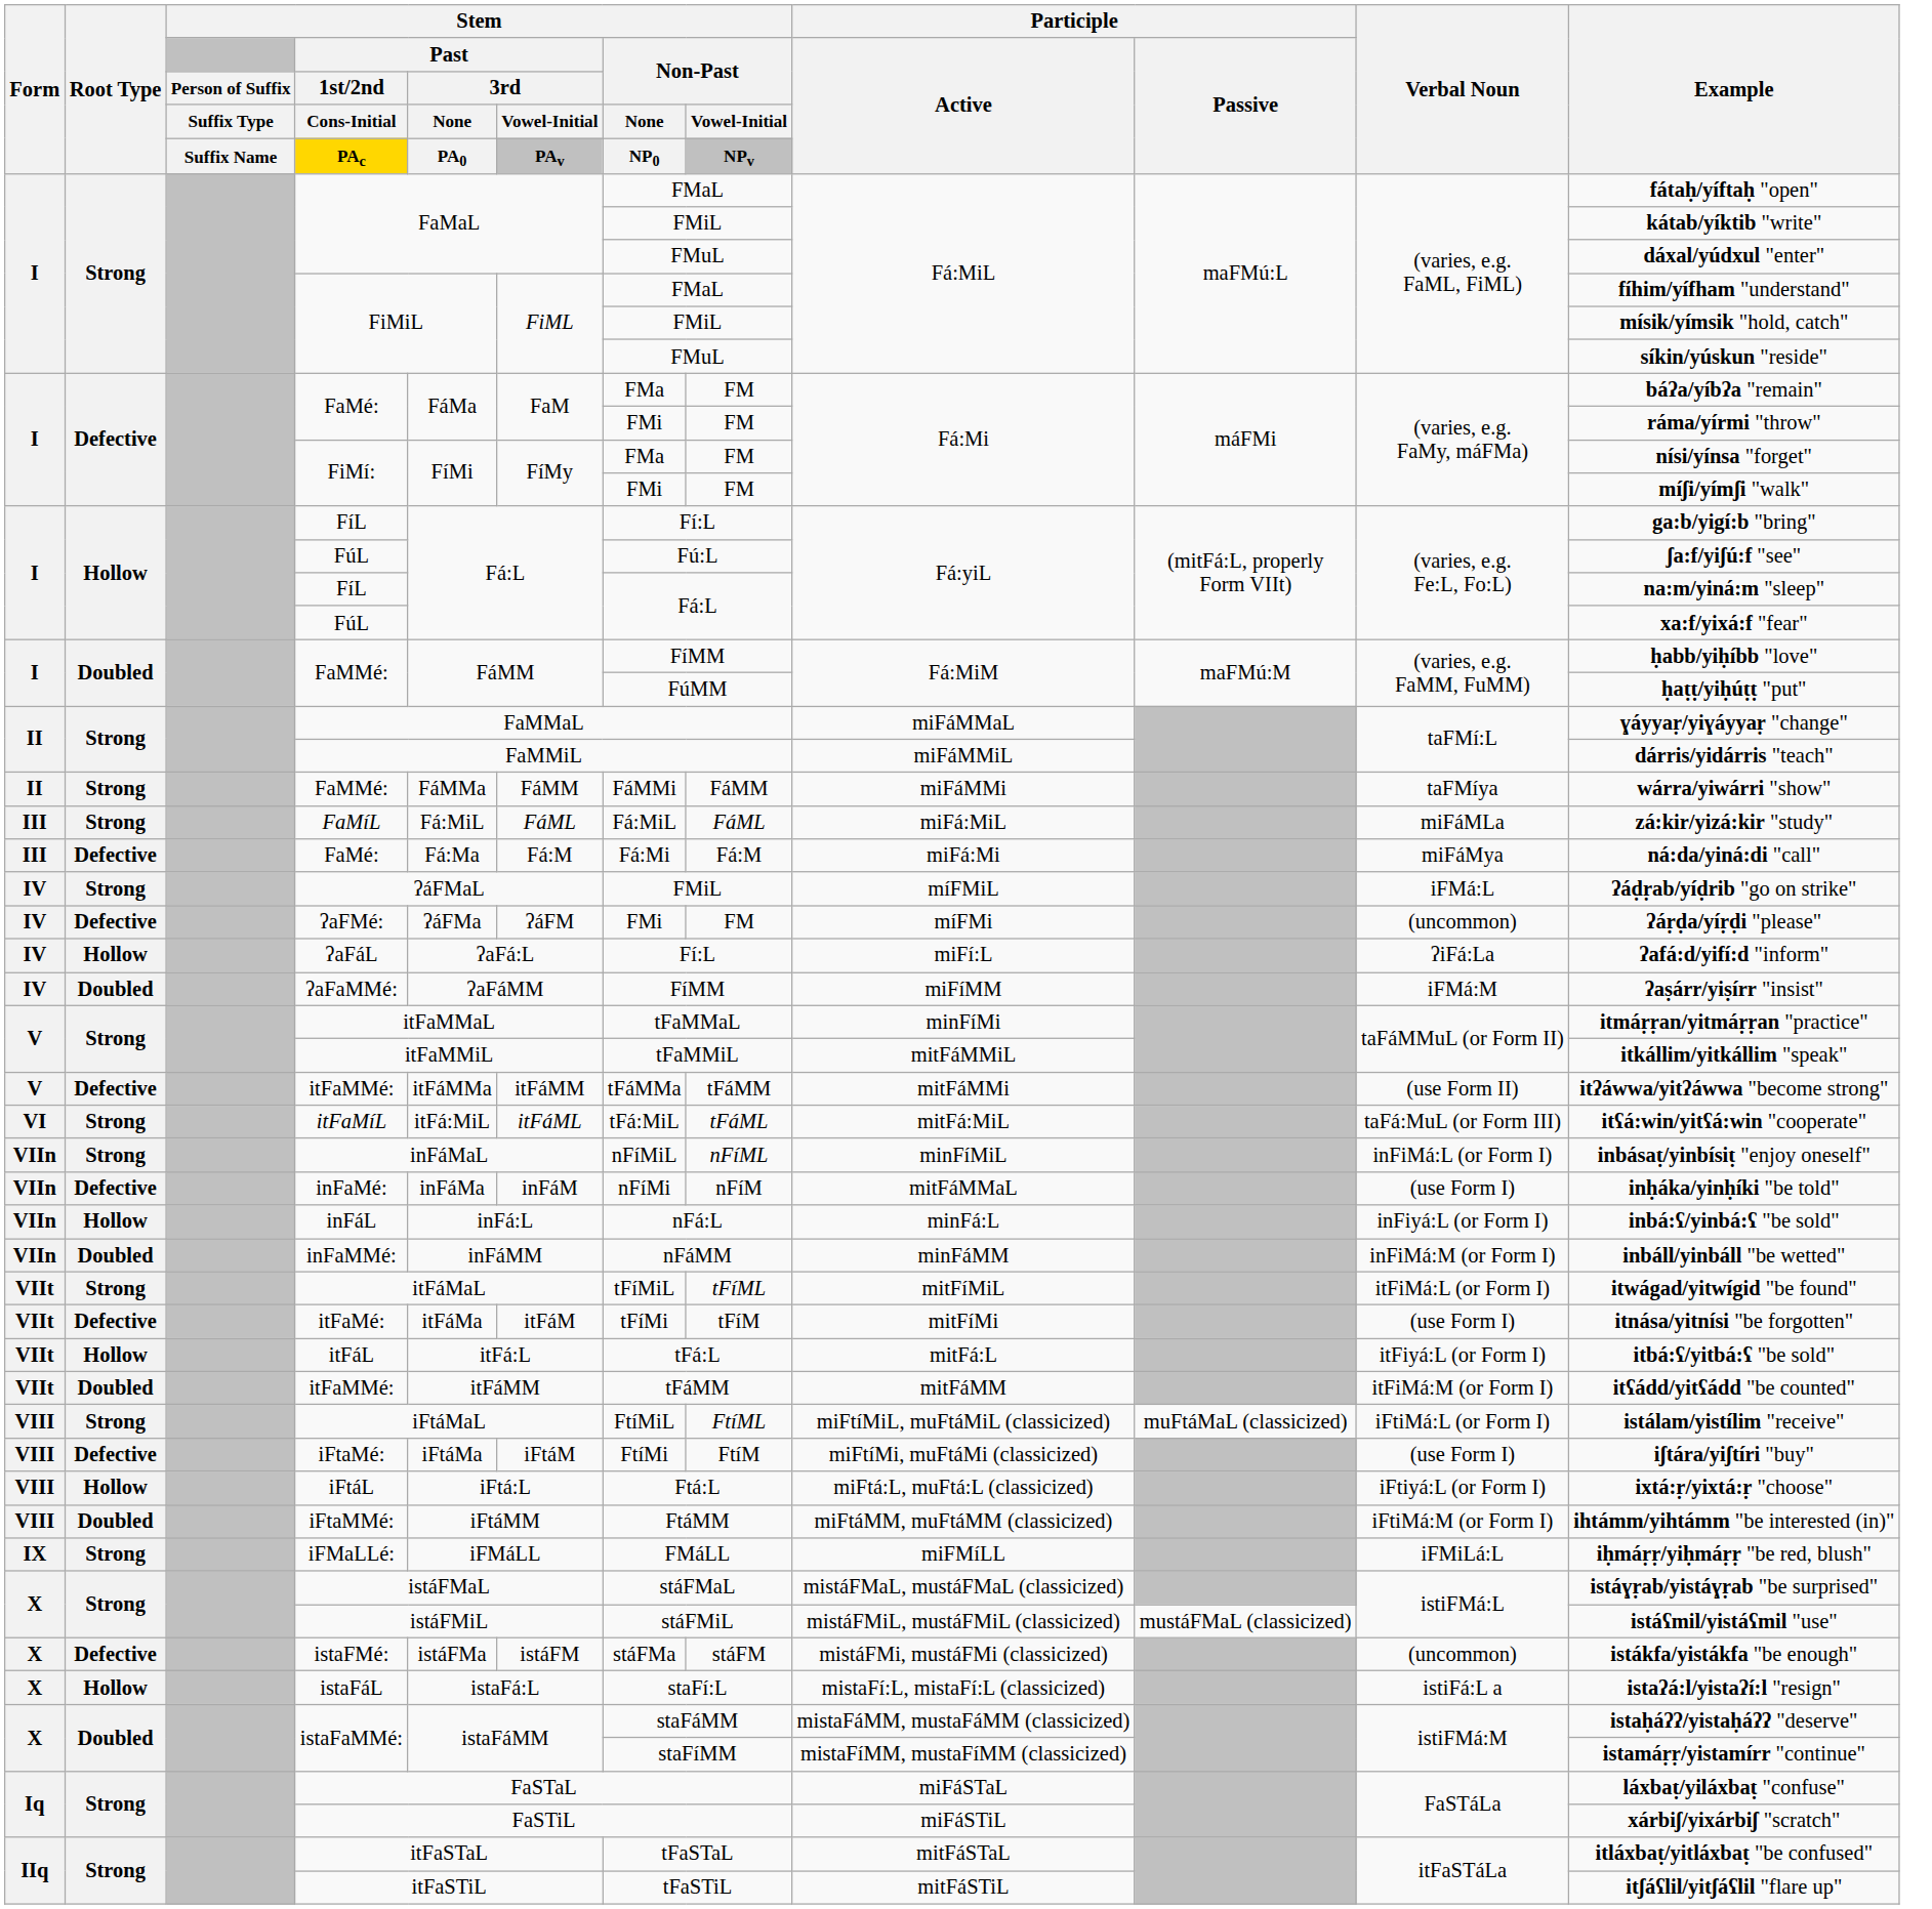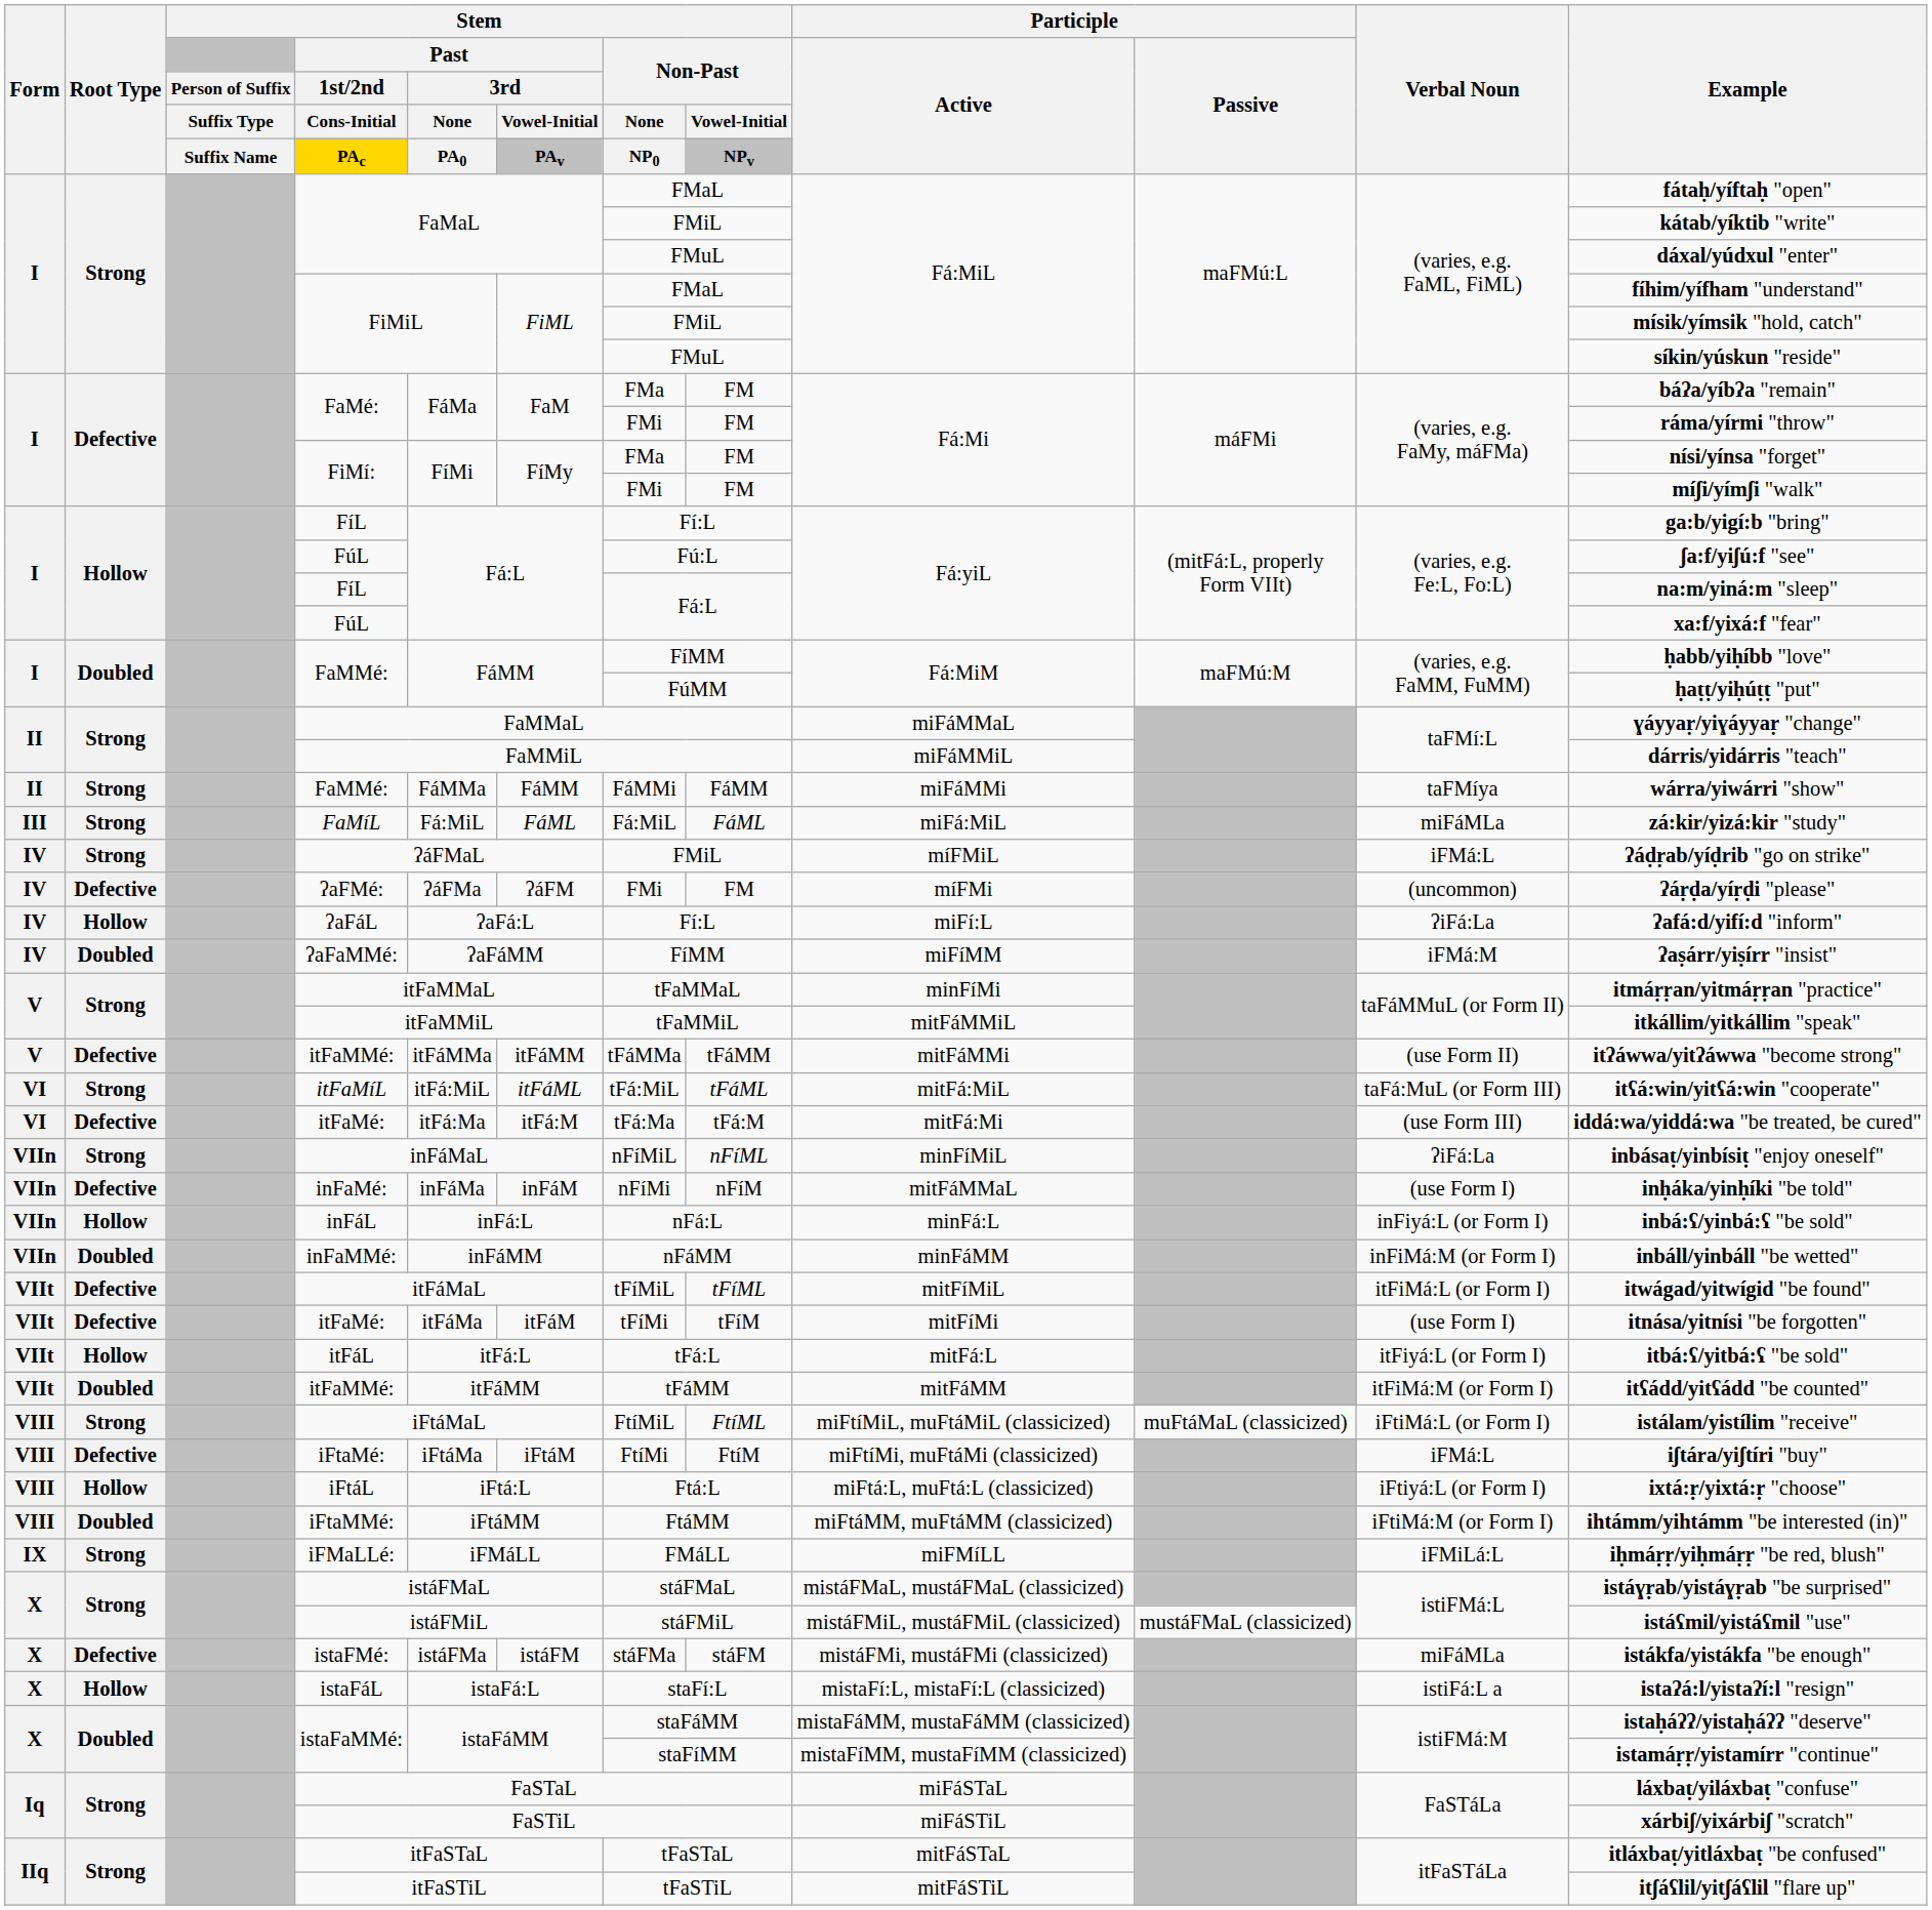- row: III | Defective | FaMé: | Fá:Ma | Fá:M | Fá:Mi | Fá:M | miFá:Mi | miFáMya | ná:da/yiná:di "call"
+ row: VI | Defective | itFaMé: | itFá:Ma | itFá:M | tFá:Ma | tFá:M | mitFá:Mi | (use Form III) | iddá:wa/yiddá:wa "be treated, be cured"
inFáMaL | Verbal Noun: inFiMá:L (or Form I) -> ʔiFá:La
itFáMaL | Root Type: Strong -> Defective
iFtaMé: | Verbal Noun: (use Form I) -> iFMá:L
istaFMé: | Verbal Noun: (uncommon) -> miFáMLa
